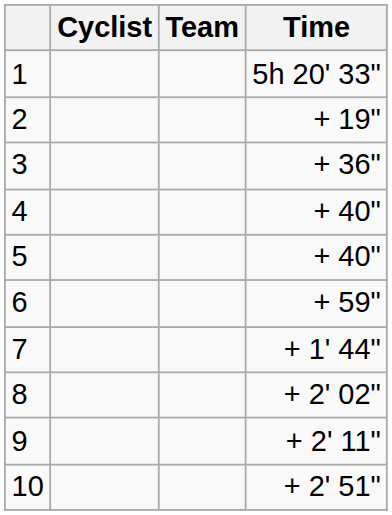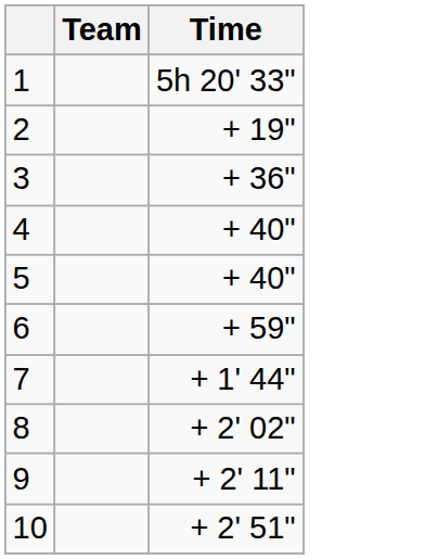- column: Cyclist
